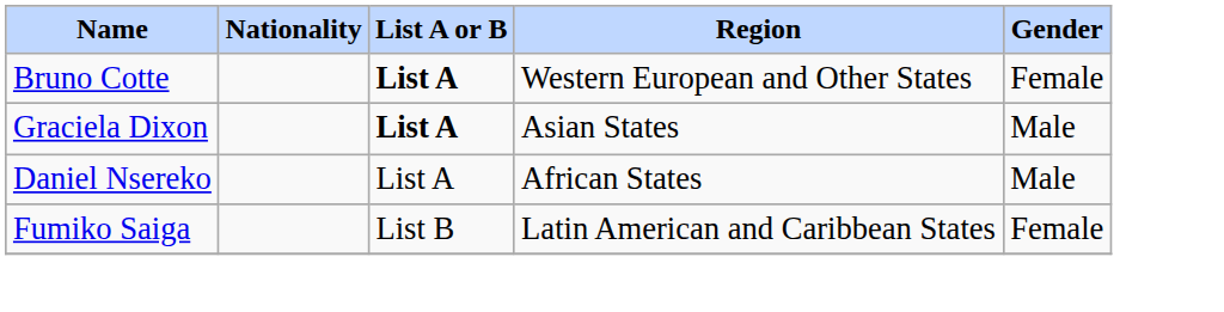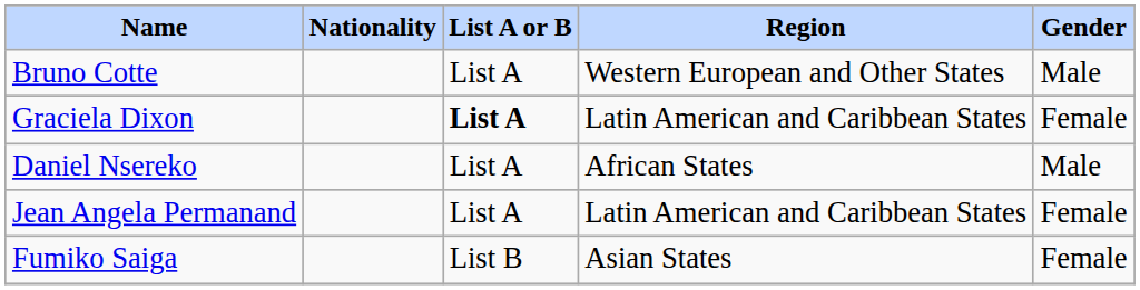Bruno Cotte | List A or B: bold -> normal
Bruno Cotte | Gender: Female -> Male
Graciela Dixon | Region: Asian States -> Latin American and Caribbean States
Graciela Dixon | Gender: Male -> Female
+ row: Jean Angela Permanand | List A | Latin American and Caribbean States | Female
Fumiko Saiga | Region: Latin American and Caribbean States -> Asian States
